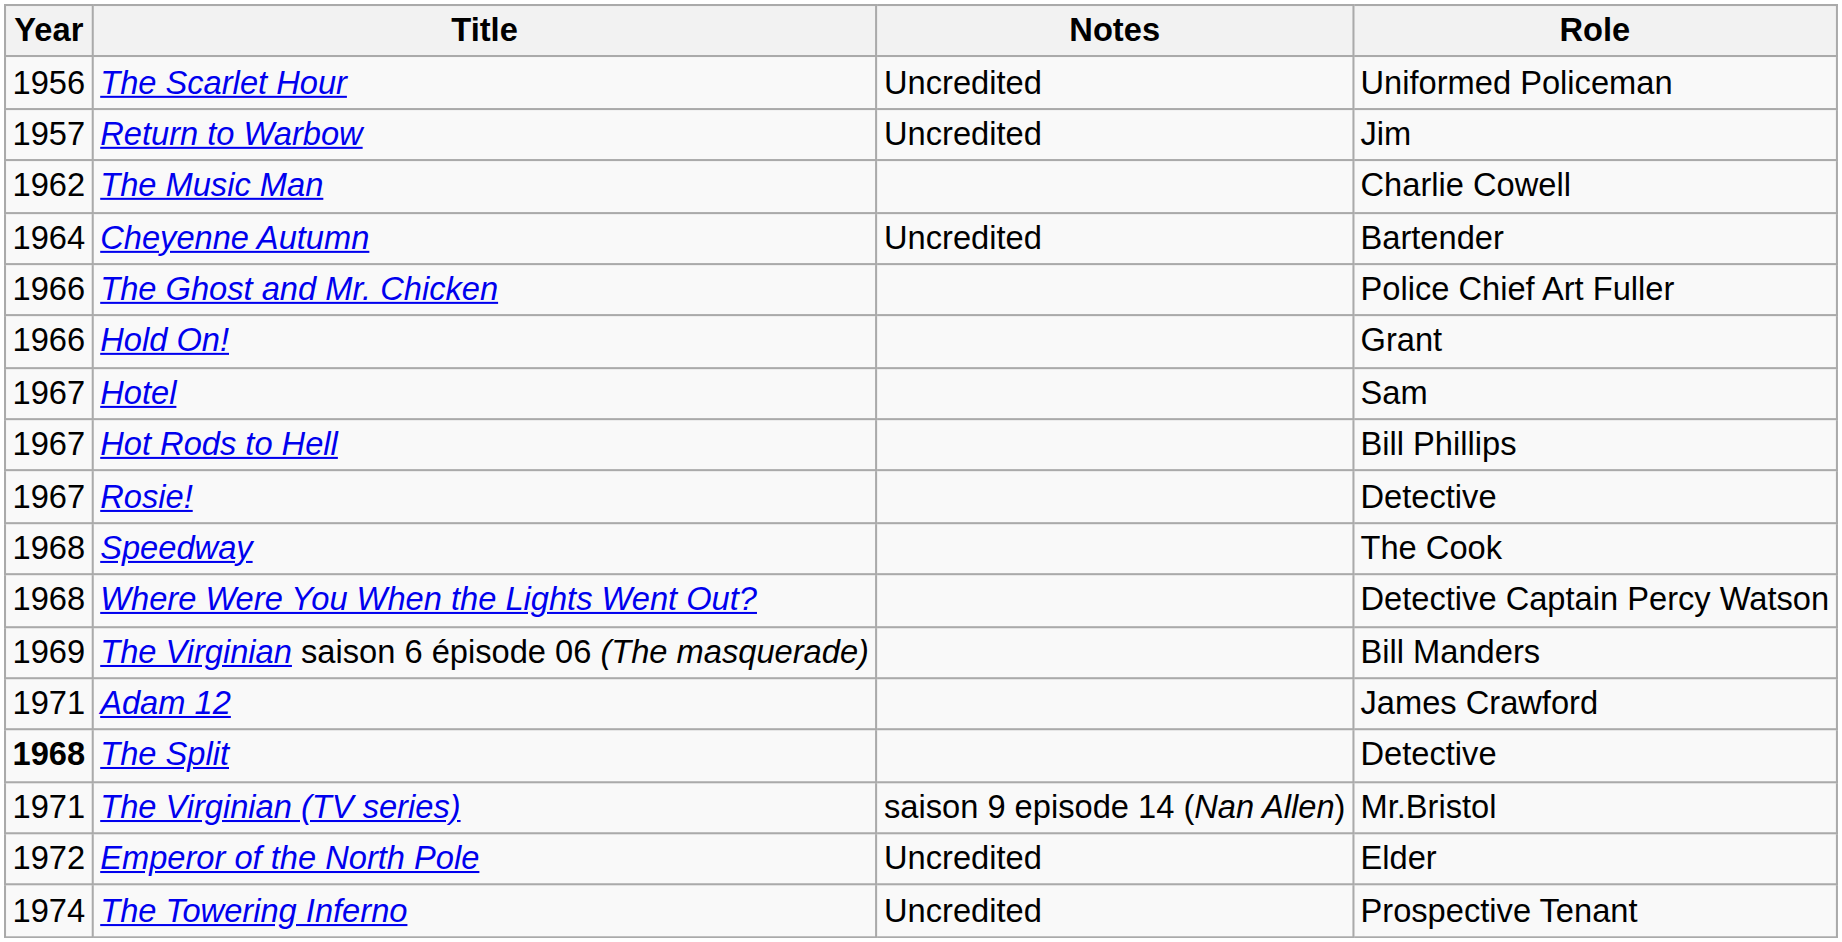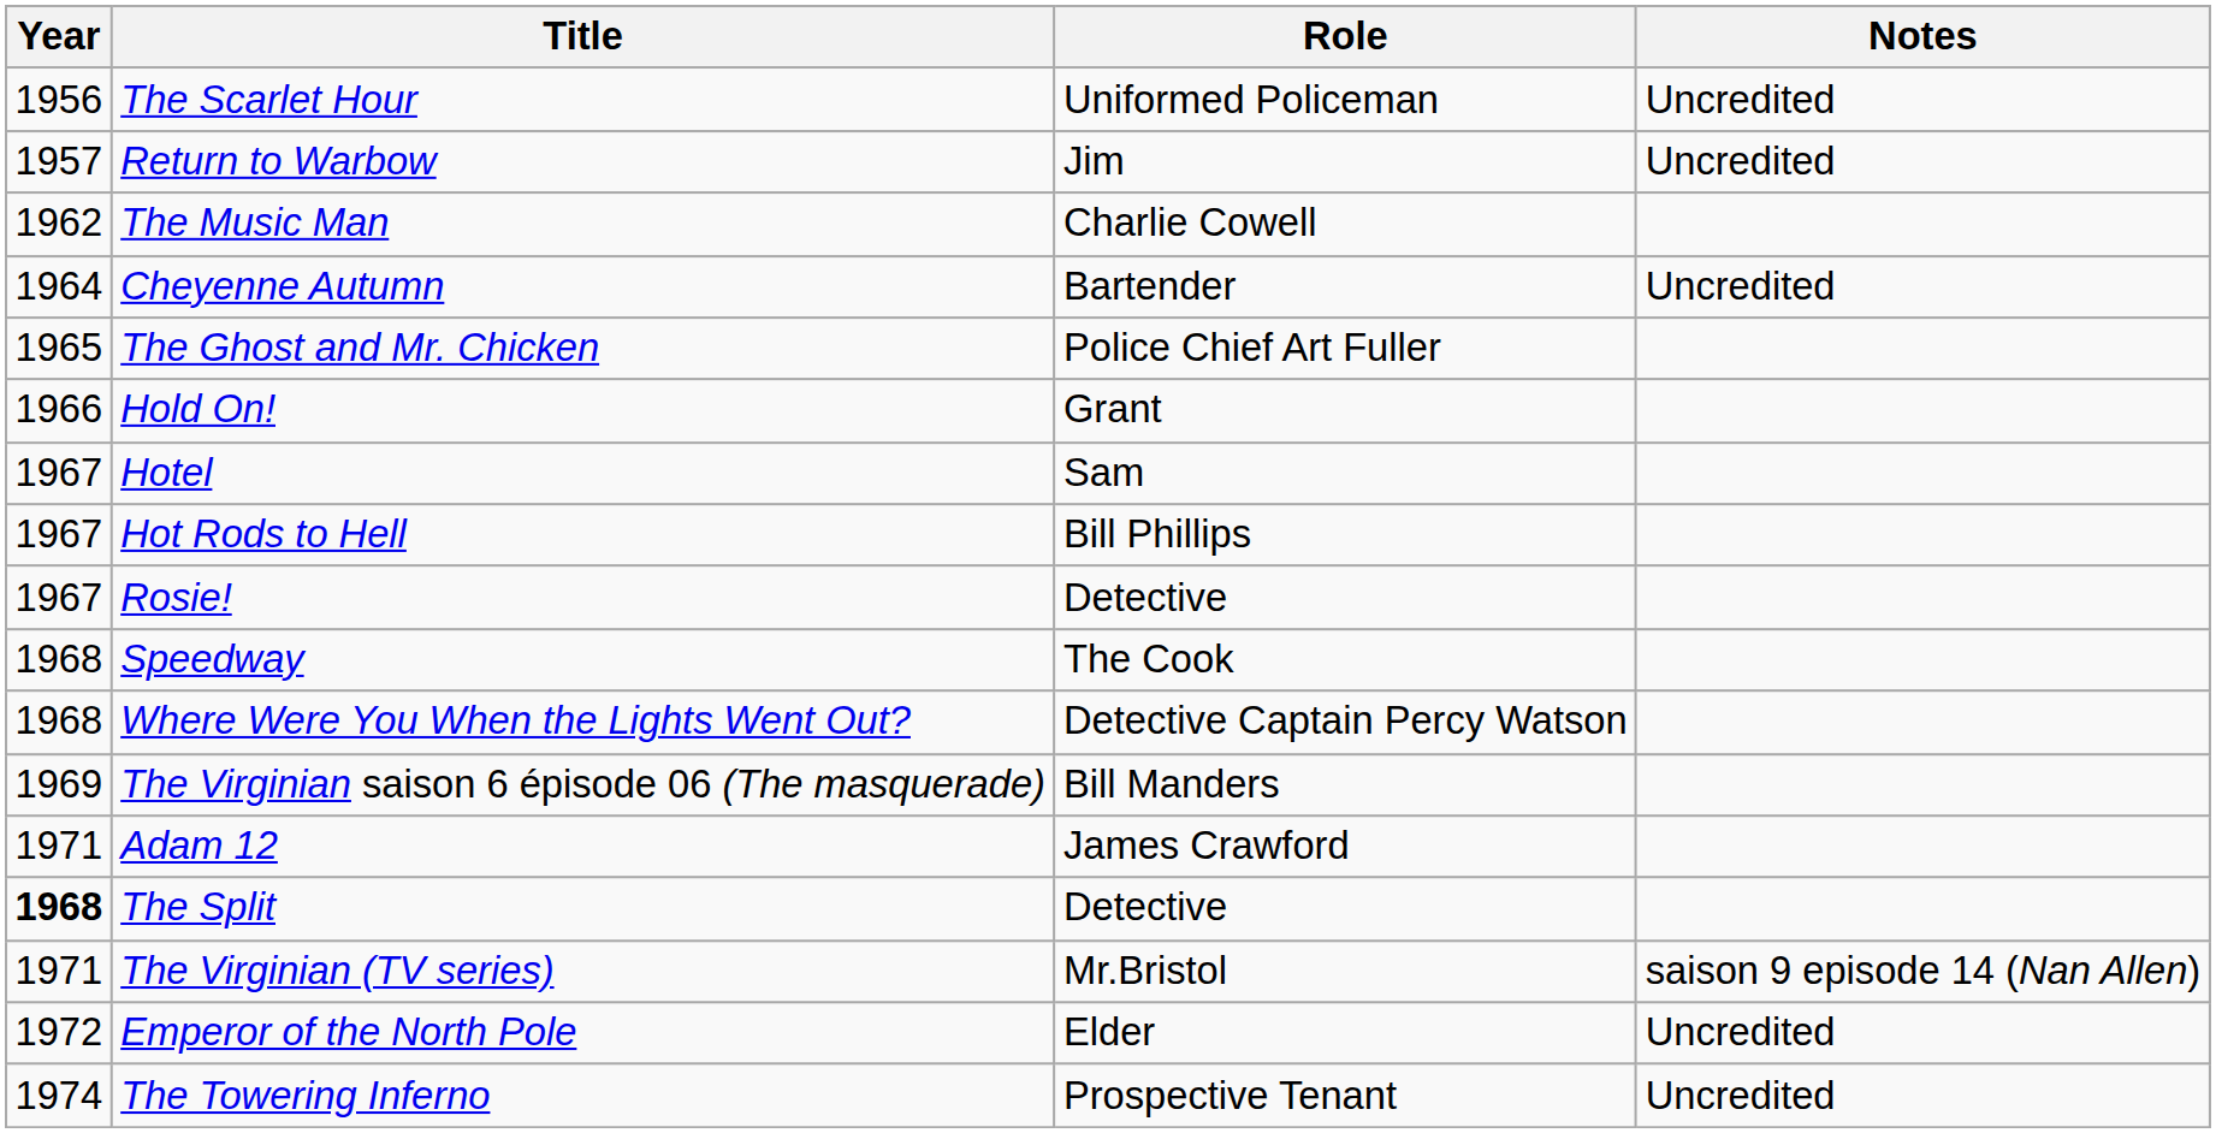columns swapped: Role <-> Notes
The Ghost and Mr. Chicken | Year: 1966 -> 1965
